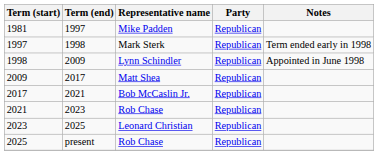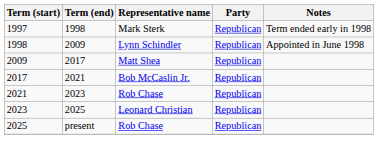- row: 1981 | 1997 | Mike Padden | Republican
